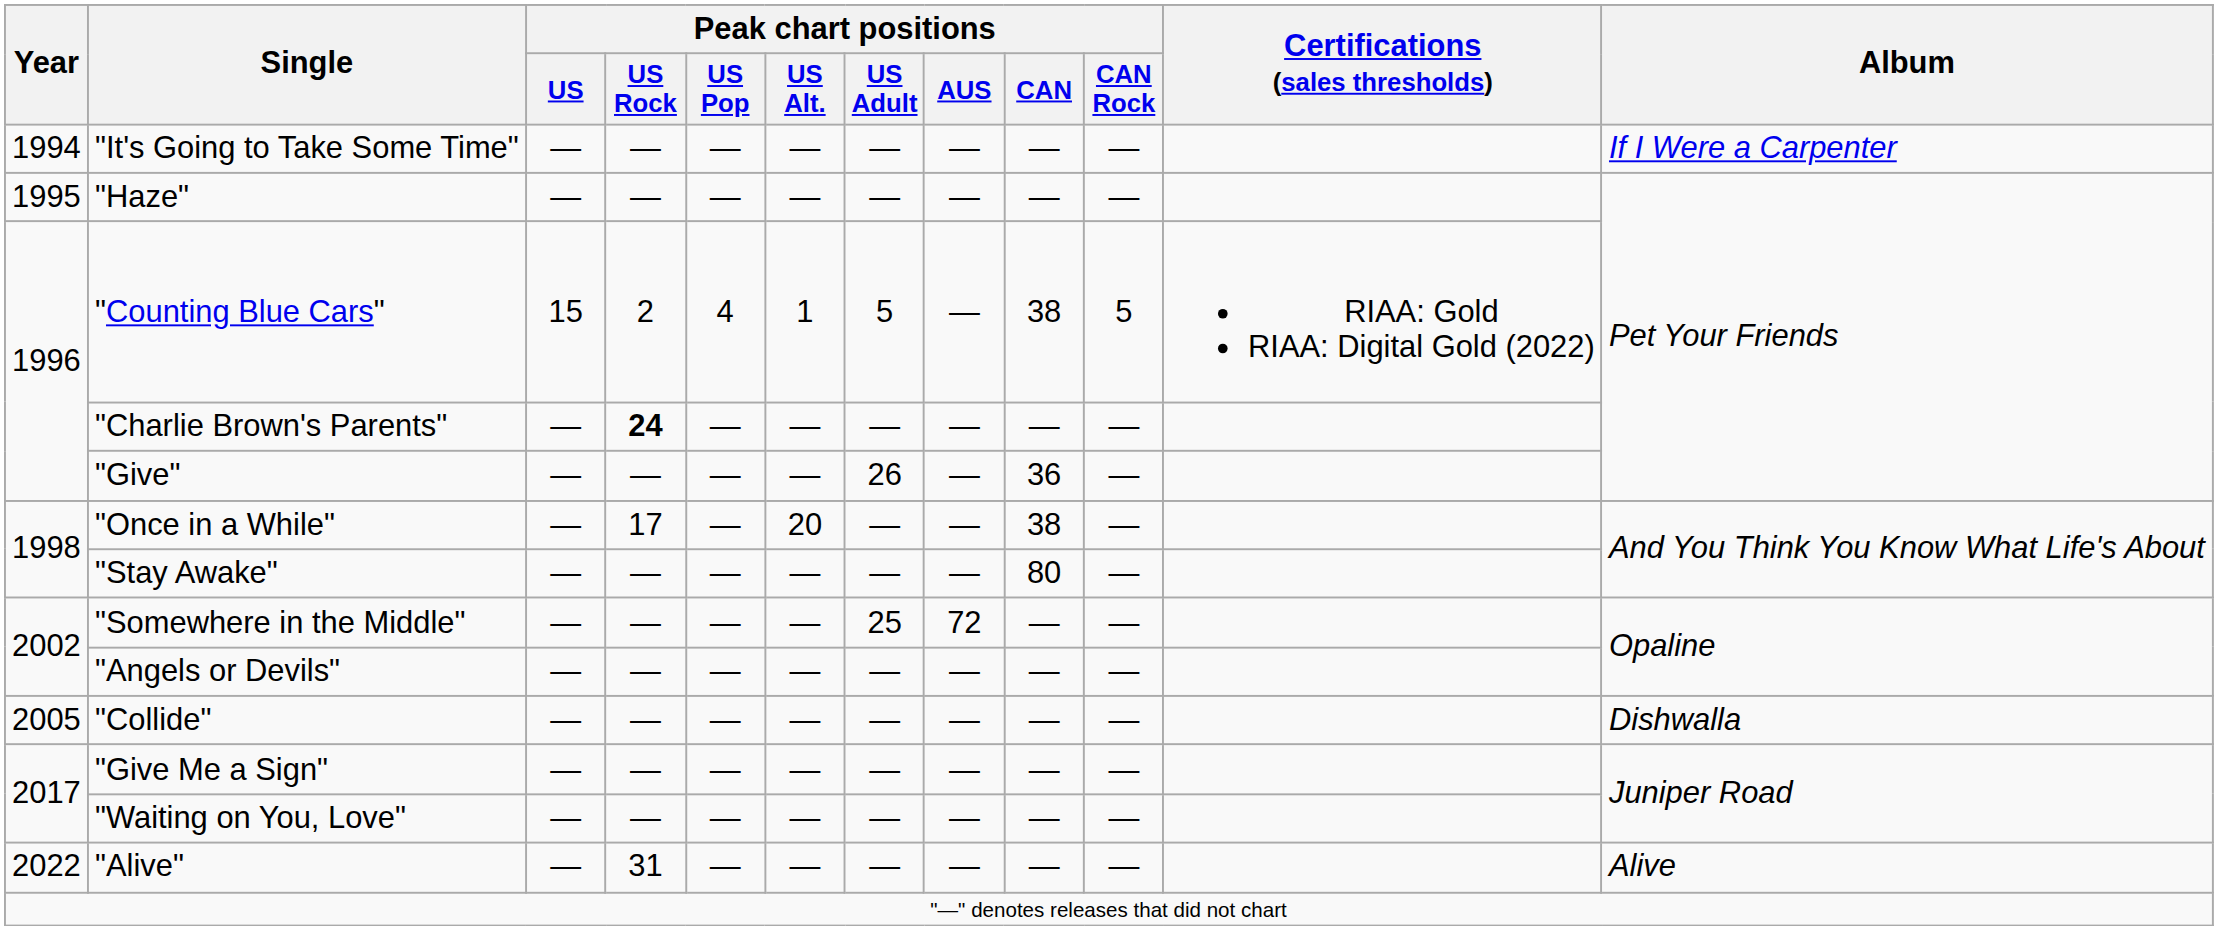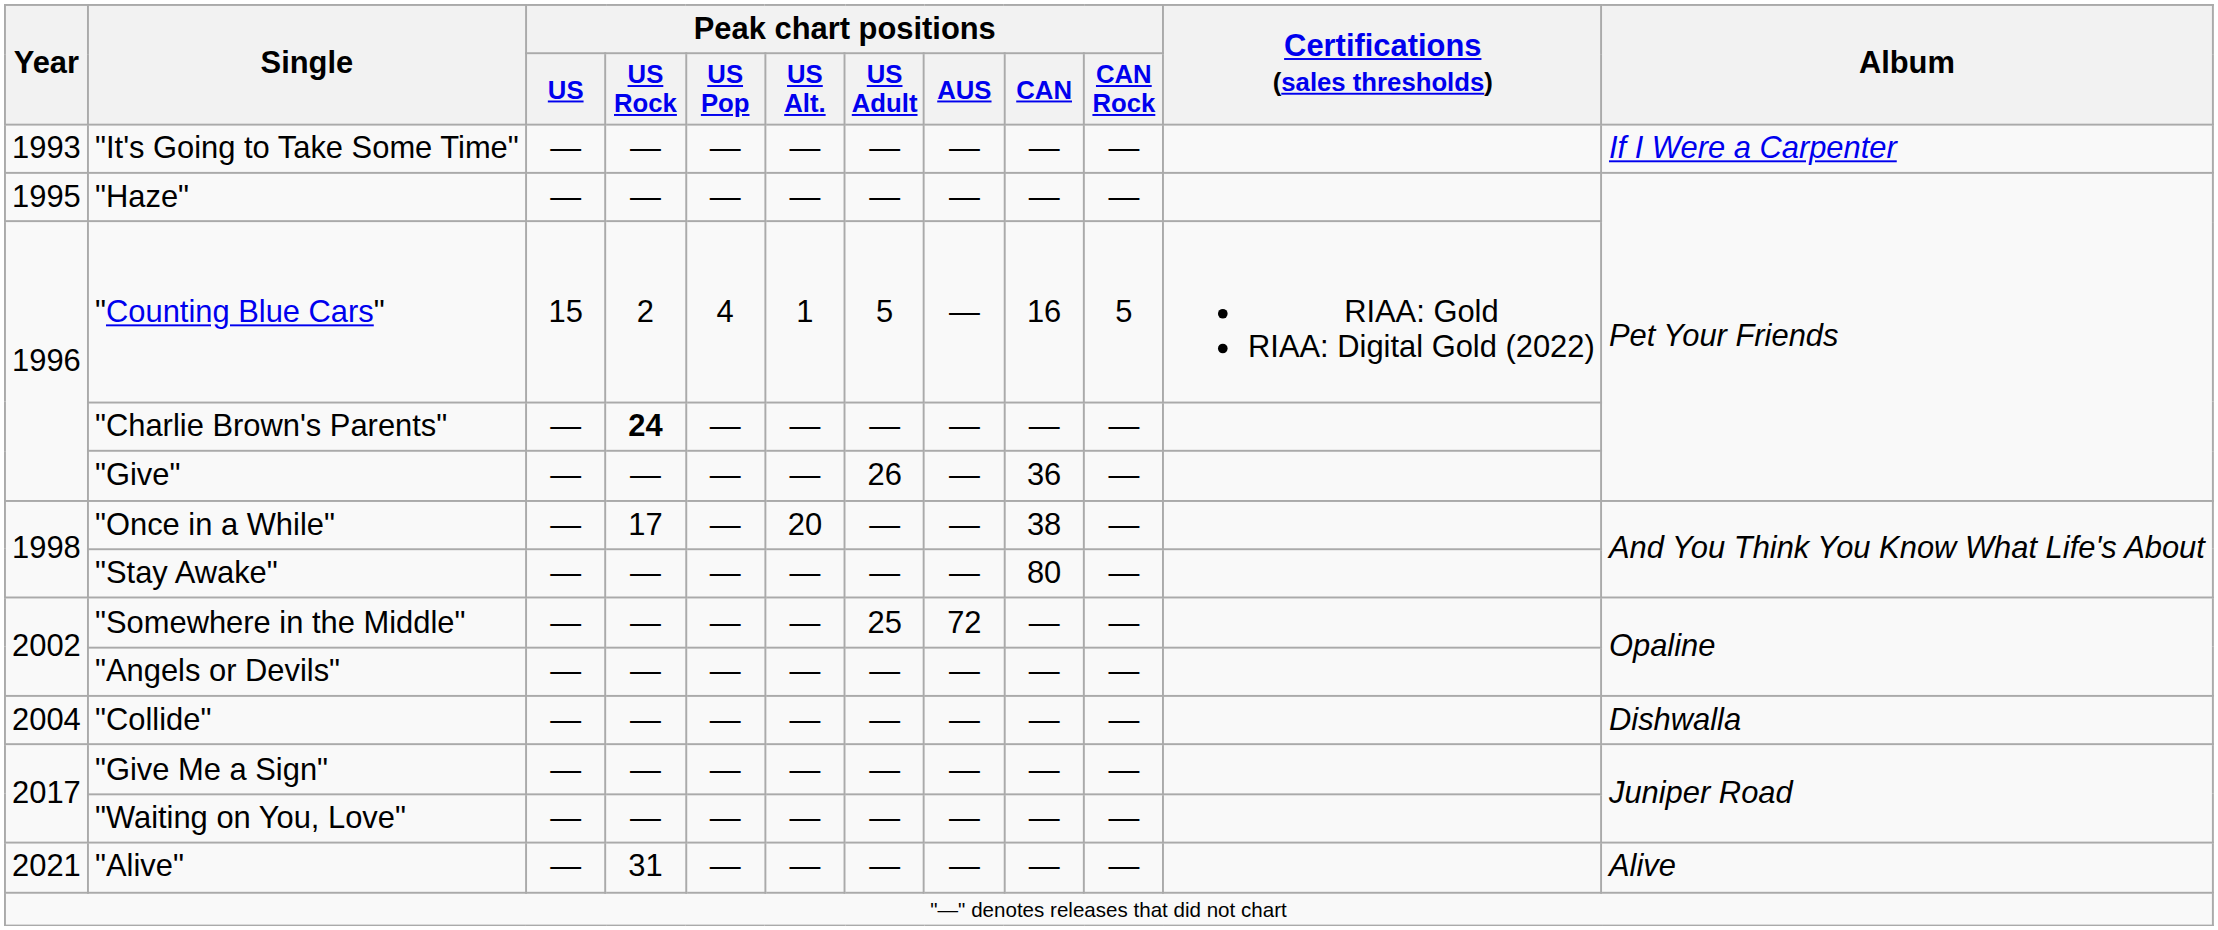"It's Going to Take Some Time" | Year: 1994 -> 1993
"Counting Blue Cars" | Peak chart positions / CAN: 38 -> 16
"Collide" | Year: 2005 -> 2004
"Alive" | Year: 2022 -> 2021
